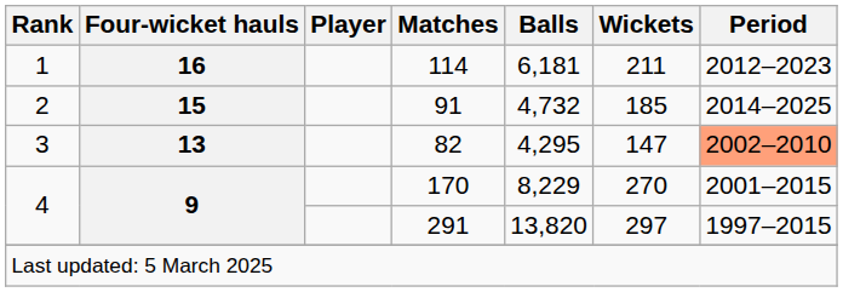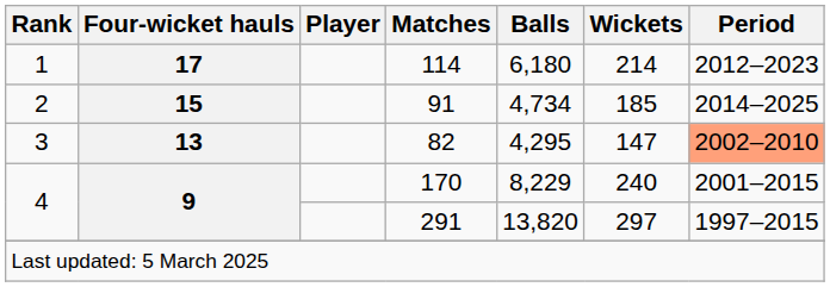114 | Four-wicket hauls: 16 -> 17
114 | Balls: 6,181 -> 6,180
114 | Wickets: 211 -> 214
91 | Balls: 4,732 -> 4,734
170 | Wickets: 270 -> 240
